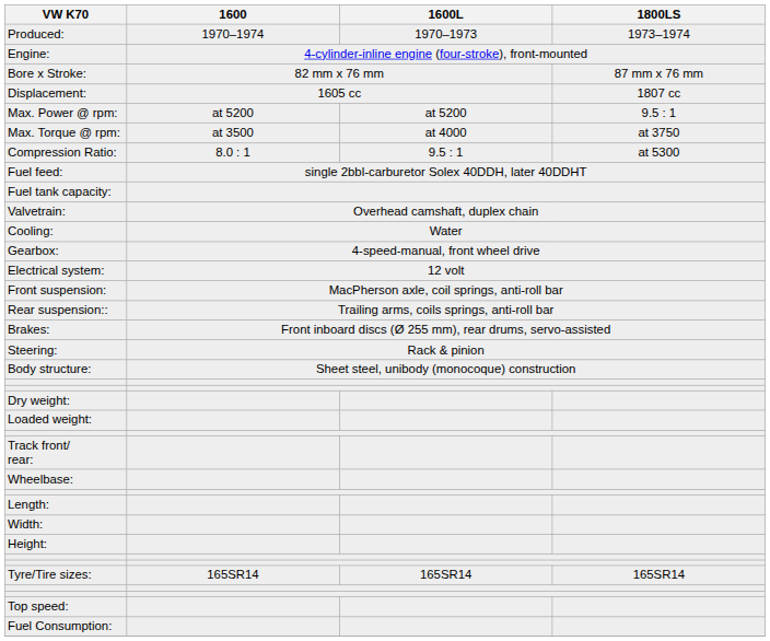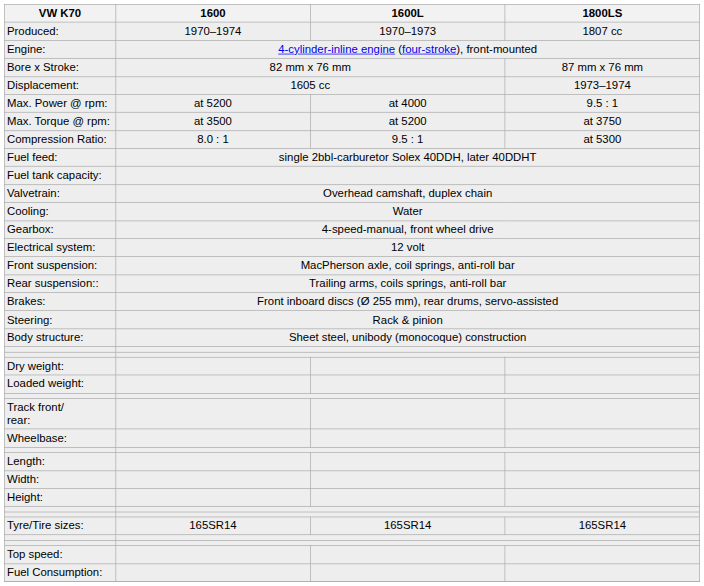Produced: | 1800LS: 1973–1974 -> 1807 cc
Displacement: | 1800LS: 1807 cc -> 1973–1974
Max. Power @ rpm: | 1600L: at 5200 -> at 4000
Max. Torque @ rpm: | 1600L: at 4000 -> at 5200
